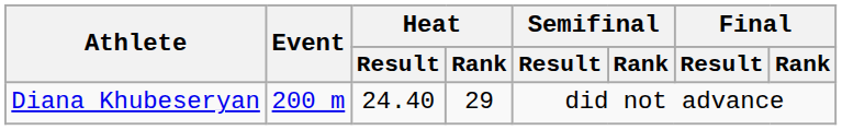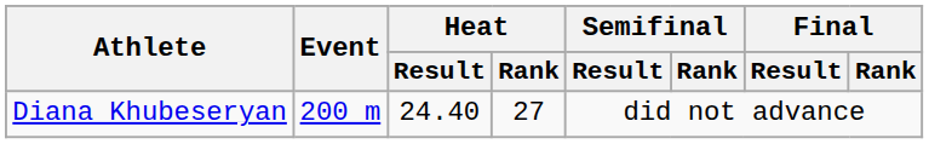Diana Khubeseryan | Heat / Rank: 29 -> 27
